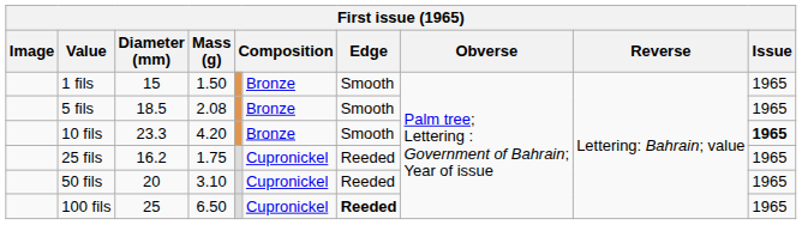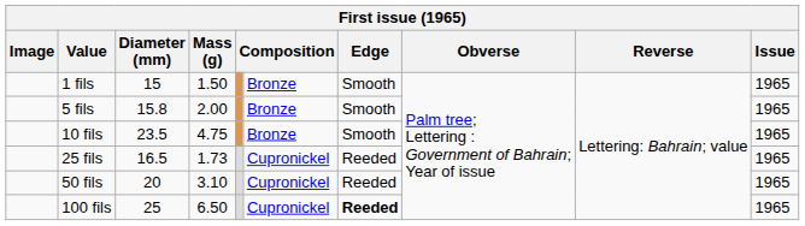5 fils | Diameter (mm): 18.5 -> 15.8
5 fils | Mass (g): 2.08 -> 2.00
10 fils | Diameter (mm): 23.3 -> 23.5
10 fils | Mass (g): 4.20 -> 4.75
10 fils | Issue: bold -> normal
25 fils | Diameter (mm): 16.2 -> 16.5
25 fils | Mass (g): 1.75 -> 1.73
